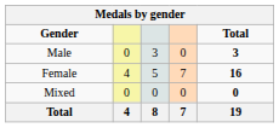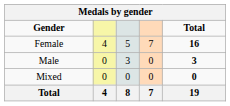rows swapped: Male <-> Female
